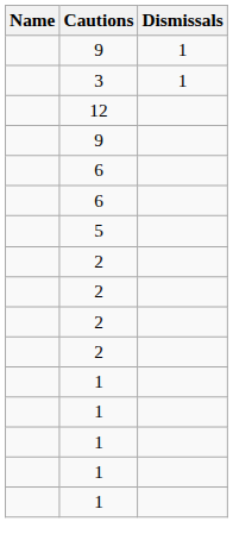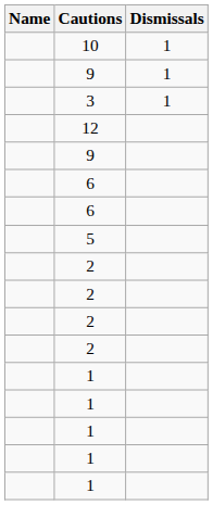+ row: 10 | 1
